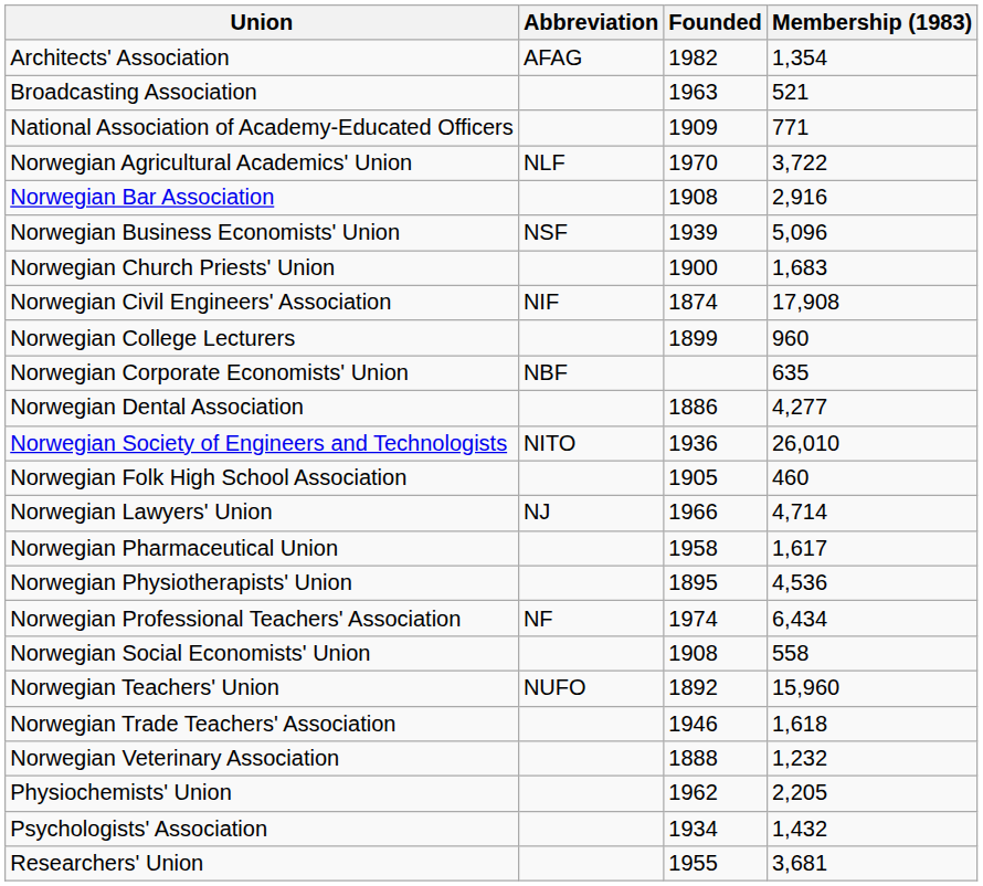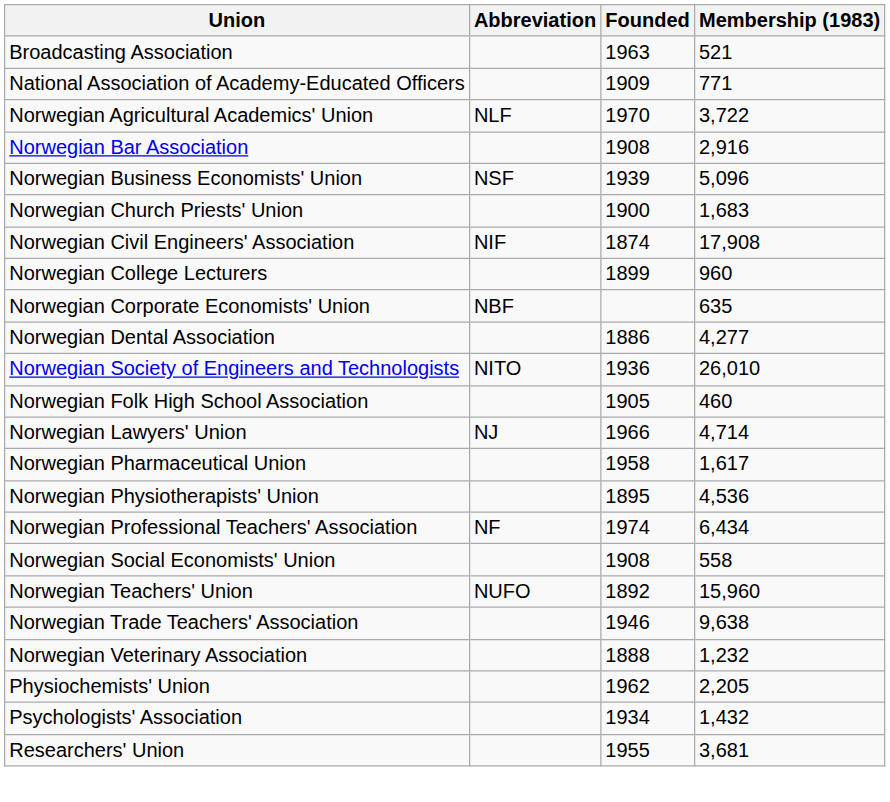- row: Architects' Association | AFAG | 1982 | 1,354
Norwegian Trade Teachers' Association | Membership (1983): 1,618 -> 9,638
